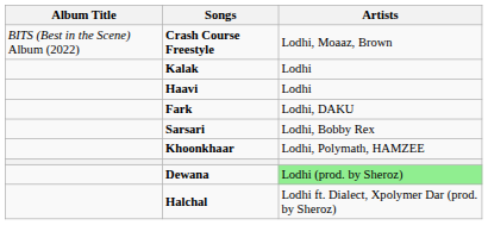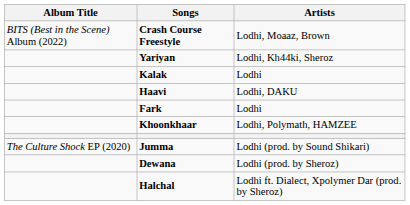+ row: Yariyan | Lodhi, Kh44ki, Sheroz
Haavi | Artists: Lodhi -> Lodhi, DAKU
Fark | Artists: Lodhi, DAKU -> Lodhi
- row: Sarsari | Lodhi, Bobby Rex
+ row: The Culture Shock EP (2020) | Jumma | Lodhi (prod. by Sound Shikari)
Dewana | Artists: lightgreen background -> no background
